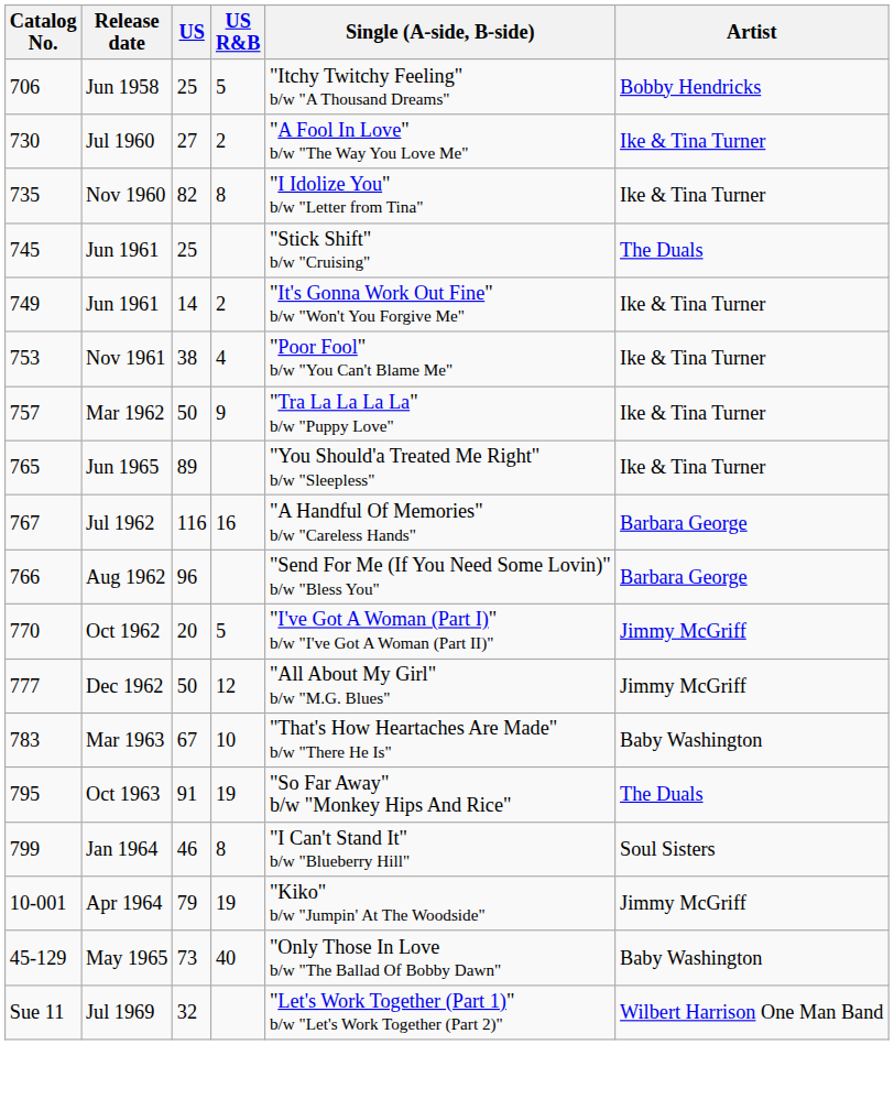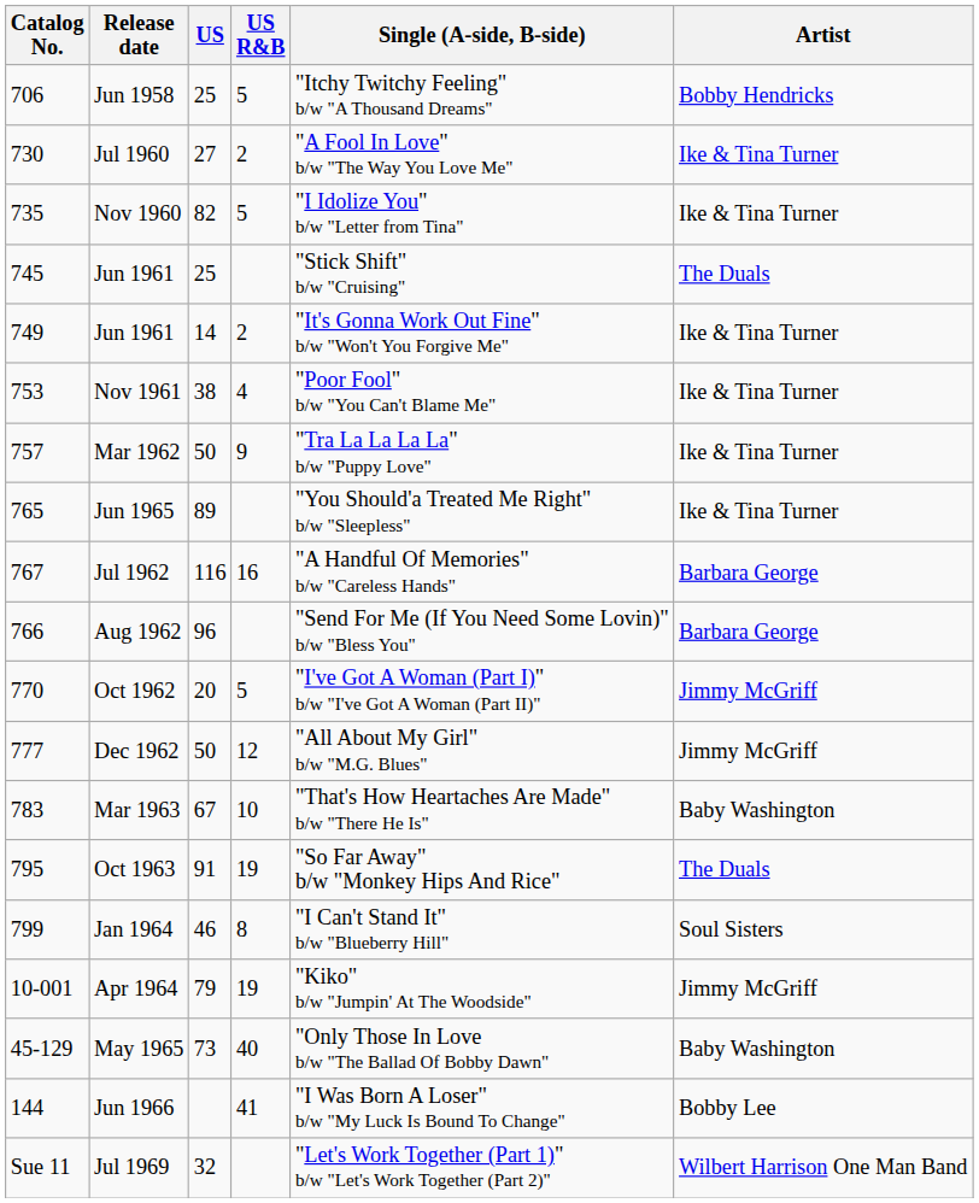Nov 1960 | US R&B: 8 -> 5
+ row: 144 | Jun 1966 | 41 | "I Was Born A Loser" b/w "My Luck Is Bound To Change" | Bobby Lee
